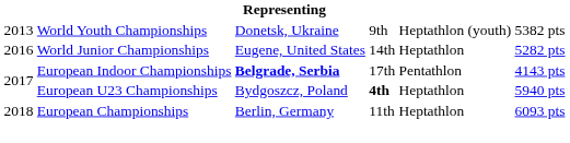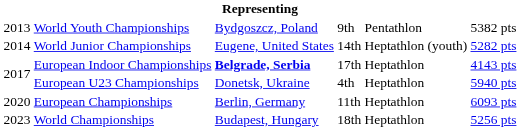World Youth Championships | column 3: Donetsk, Ukraine -> Bydgoszcz, Poland
World Youth Championships | column 5: Heptathlon (youth) -> Pentathlon
World Junior Championships | column 1: 2016 -> 2014
World Junior Championships | column 5: Heptathlon -> Heptathlon (youth)
European Indoor Championships | column 5: Pentathlon -> Heptathlon
European U23 Championships | column 3: Bydgoszcz, Poland -> Donetsk, Ukraine
European U23 Championships | column 4: bold -> normal
European Championships | column 1: 2018 -> 2020
+ row: 2023 | World Championships | Budapest, Hungary | 18th | Heptathlon | 5256 pts
